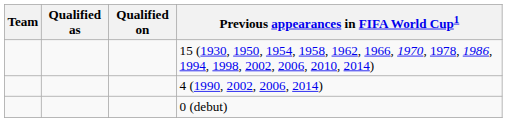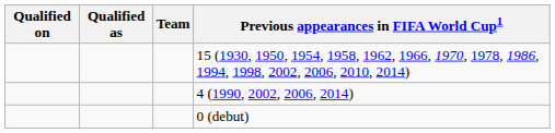columns swapped: Team <-> Qualified on
